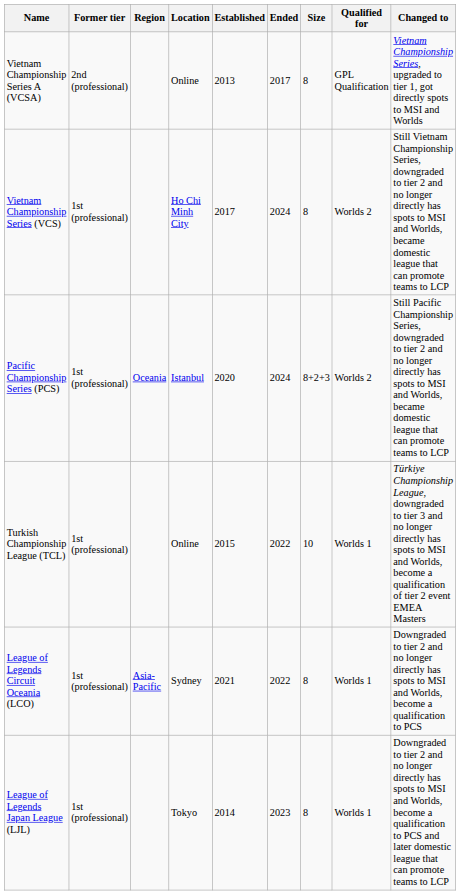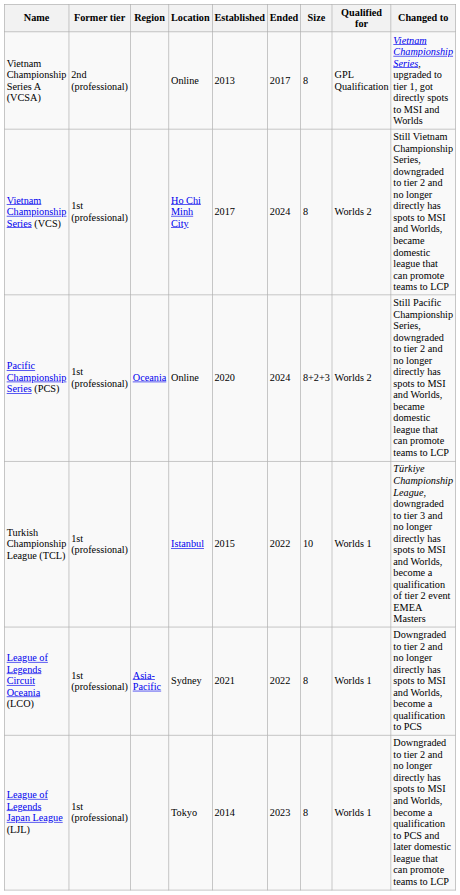Pacific Championship Series (PCS) | Location: Istanbul -> Online
Turkish Championship League (TCL) | Location: Online -> Istanbul
